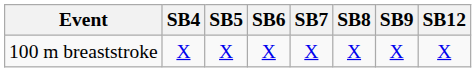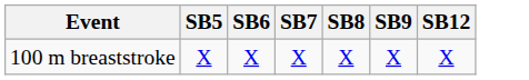- column: SB4 | X
